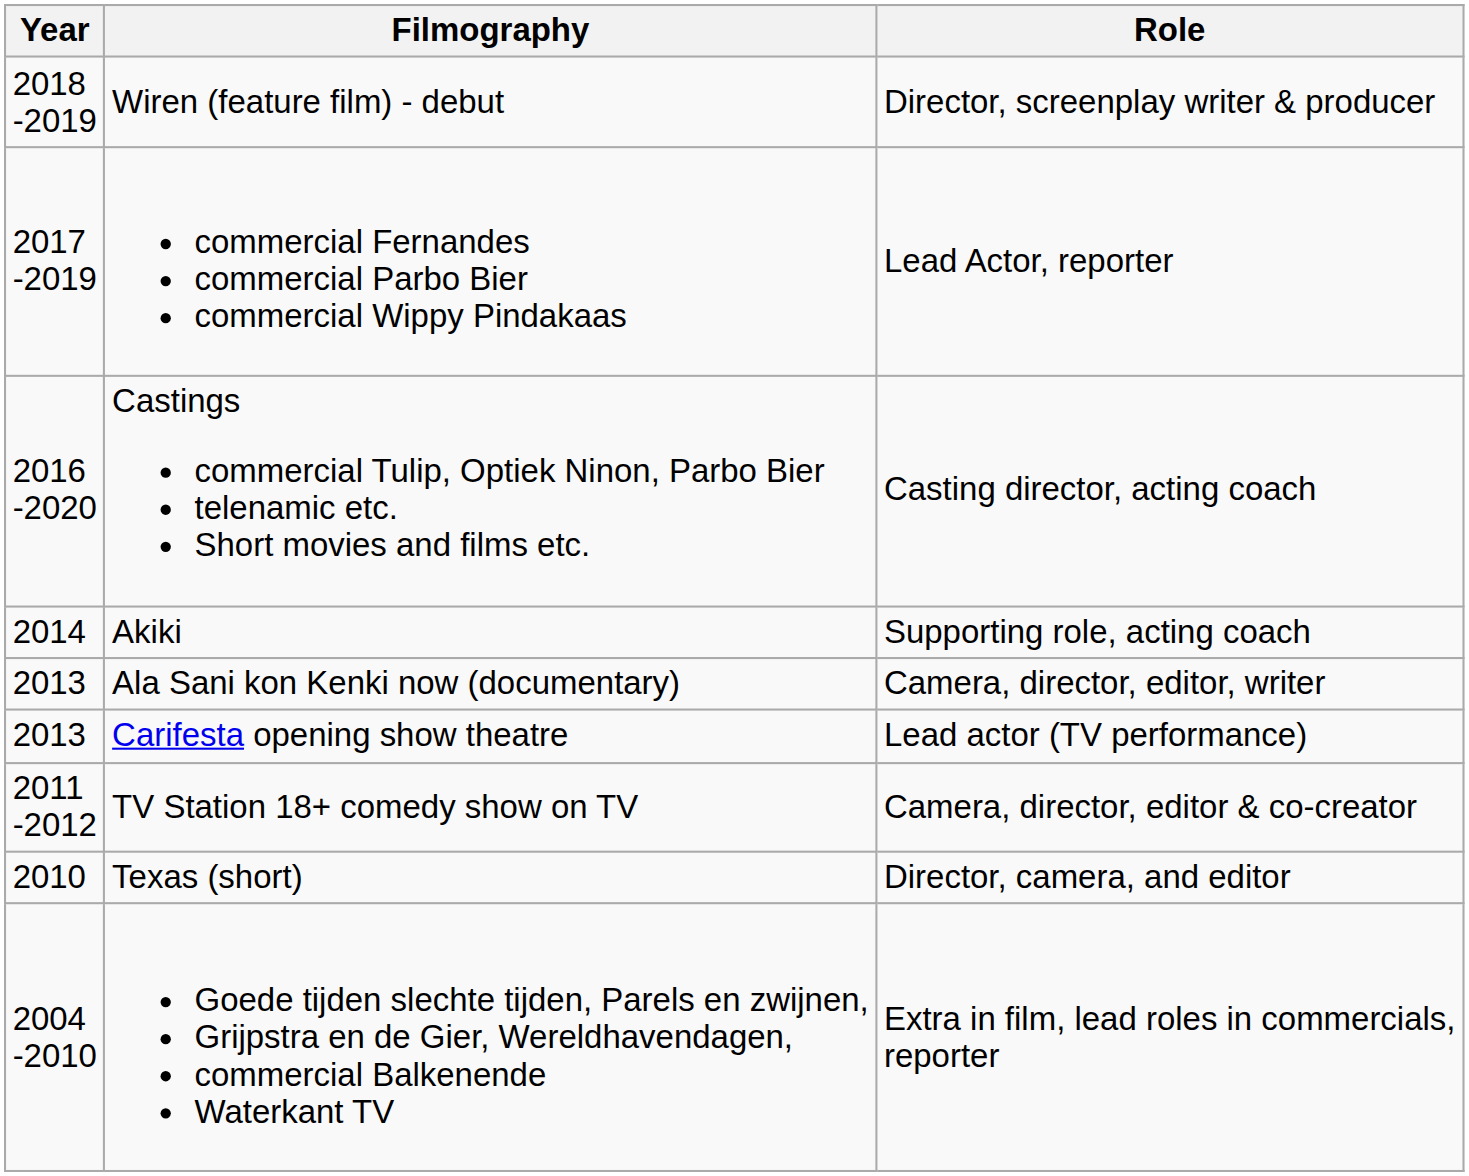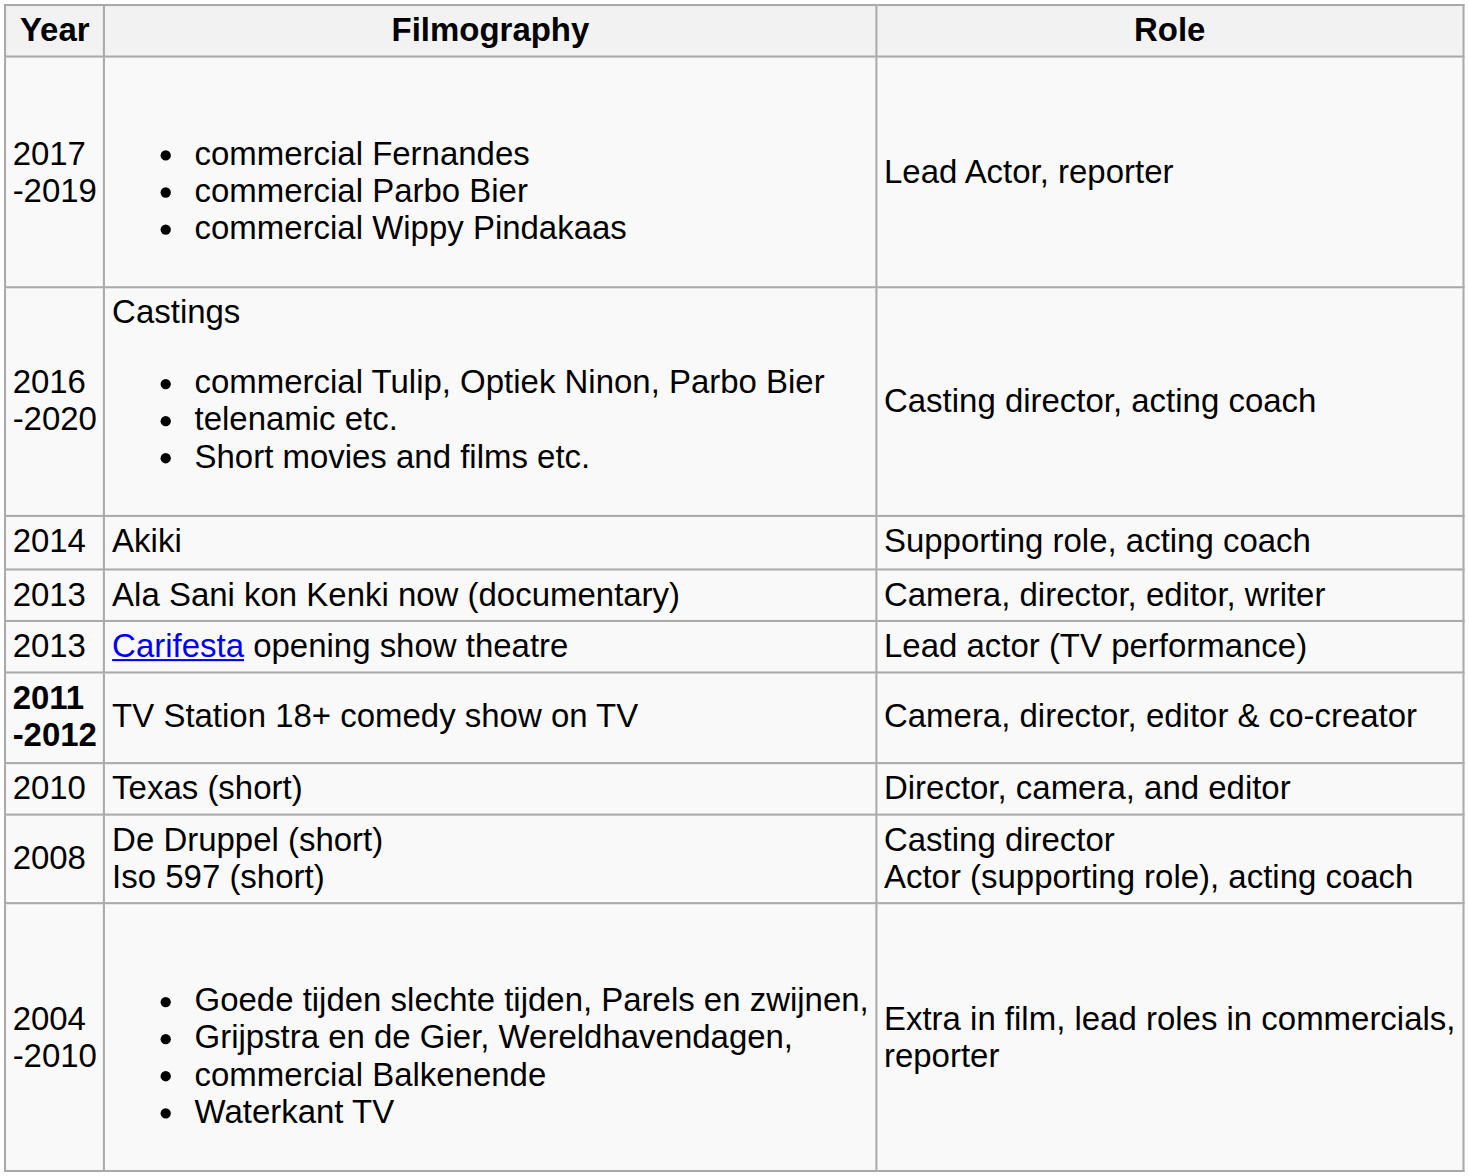- row: 2018 -2019 | Wiren (feature film) - debut | Director, screenplay writer & producer
TV Station 18+ comedy show on TV | Year: normal -> bold
+ row: 2008 | De Druppel (short) Iso 597 (short) | Casting director Actor (supporting role), acting coach
